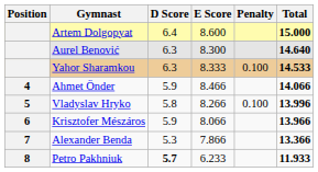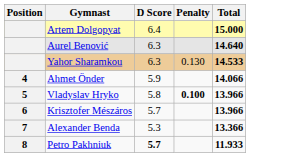- column: E Score | 8.600 | 8.300 | 8.333 | 8.466 | 8.266 | 8.066 | 7.866 | 6.233
Yahor Sharamkou | Penalty: 0.100 -> 0.130
Vladyslav Hryko | Penalty: normal -> bold
Vladyslav Hryko | Total: 13.996 -> 13.966
Krisztofer Mészáros | D Score: 5.9 -> 5.7
